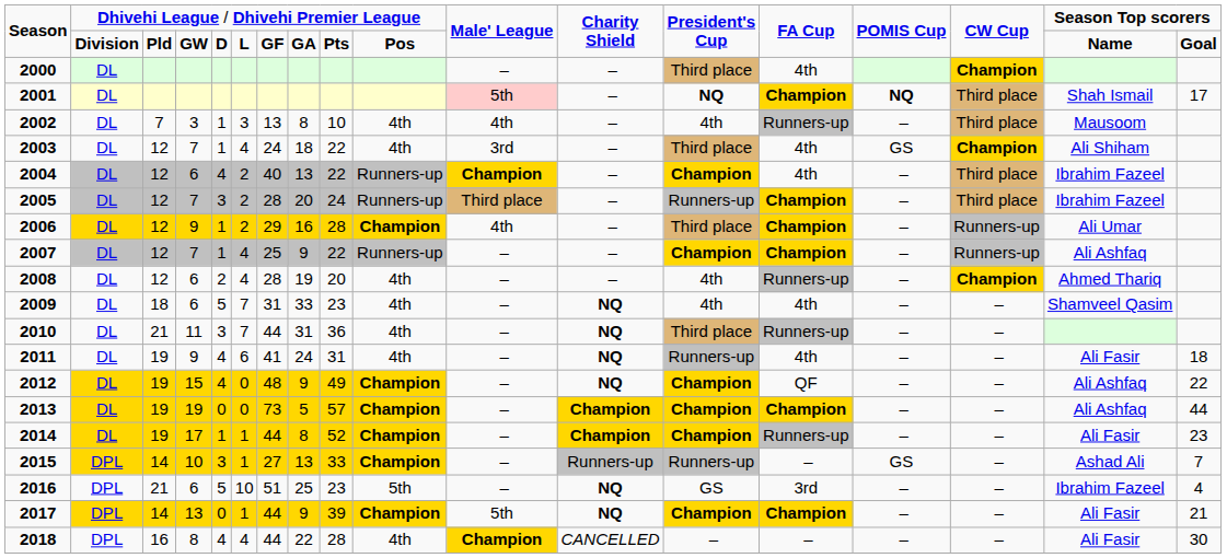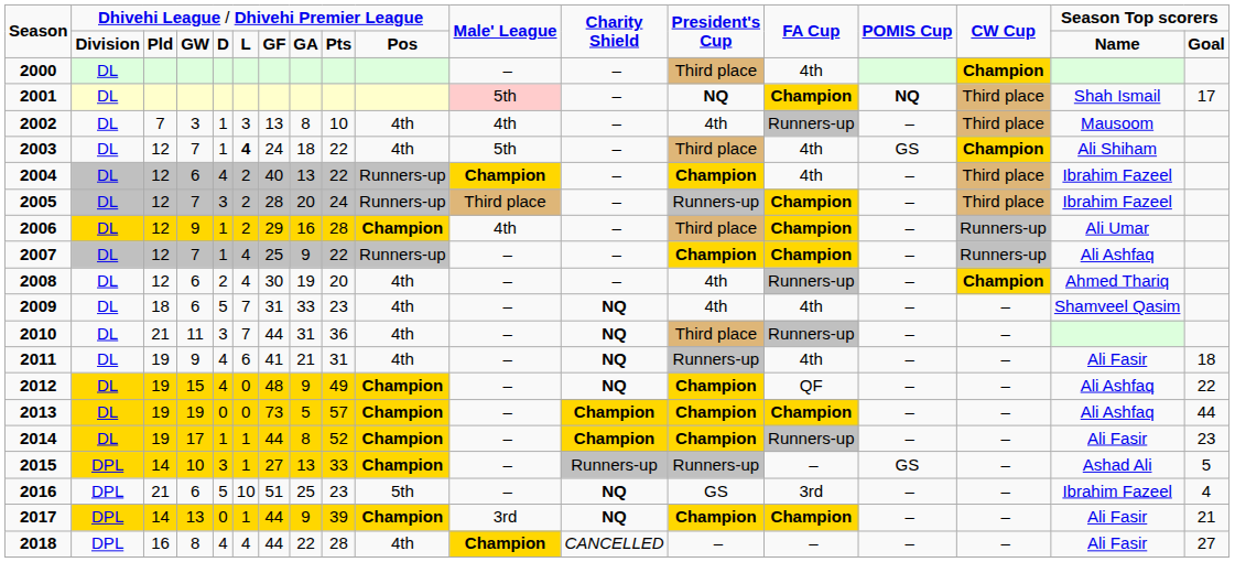2003 | column 6: normal -> bold
2003 | column 11: 3rd -> 5th
2008 | column 7: 28 -> 30
2011 | column 8: 24 -> 21
2015 | column 18: 7 -> 5
2017 | column 11: 5th -> 3rd
2018 | column 18: 30 -> 27
